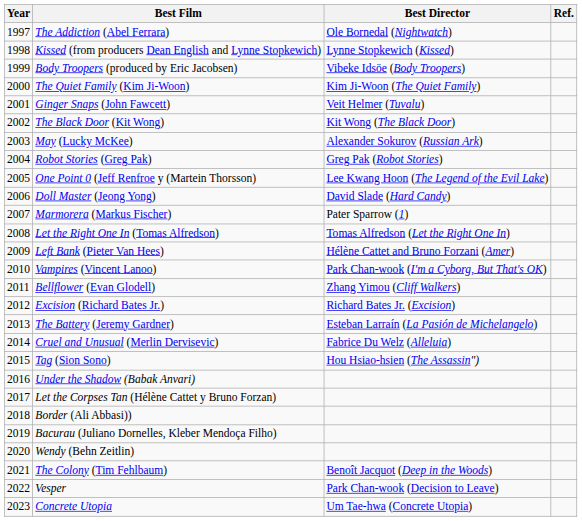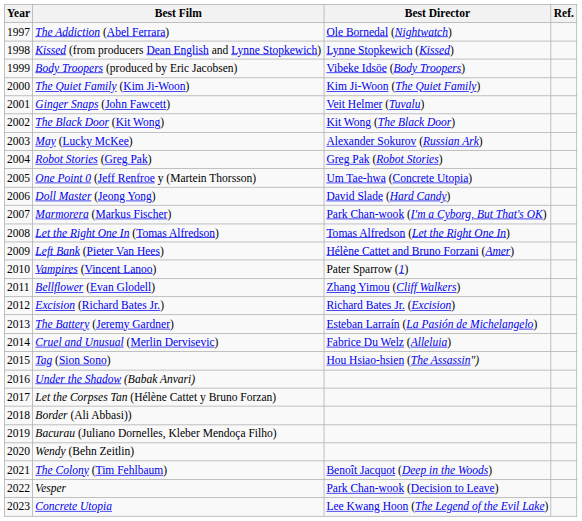One Point 0 (Jeff Renfroe y (Martein Thorsson) | Best Director: Lee Kwang Hoon (The Legend of the Evil Lake) -> Um Tae-hwa (Concrete Utopia)
Marmorera (Markus Fischer) | Best Director: Pater Sparrow (1) -> Park Chan-wook (I'm a Cyborg, But That's OK)
Vampires (Vincent Lanoo) | Best Director: Park Chan-wook (I'm a Cyborg, But That's OK) -> Pater Sparrow (1)
Concrete Utopia | Best Director: Um Tae-hwa (Concrete Utopia) -> Lee Kwang Hoon (The Legend of the Evil Lake)
